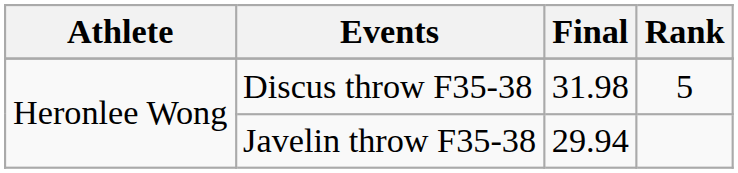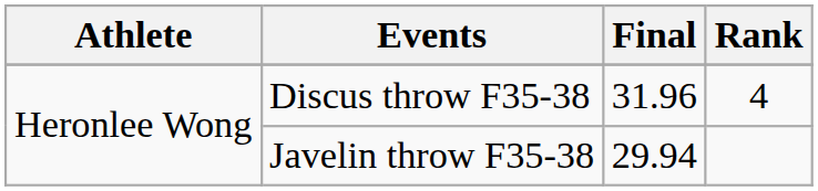Discus throw F35-38 | Final: 31.98 -> 31.96
Discus throw F35-38 | Rank: 5 -> 4
